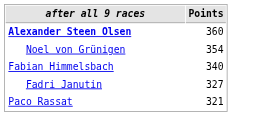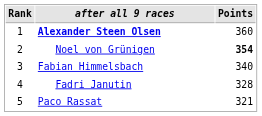+ column: Rank | 1 | 2 | 3 | 4 | 5
Noel von Grünigen | Points: normal -> bold
Fadri Janutin | Points: 327 -> 328
